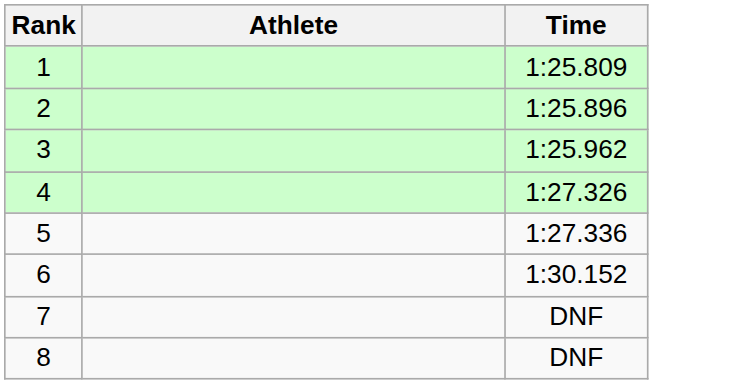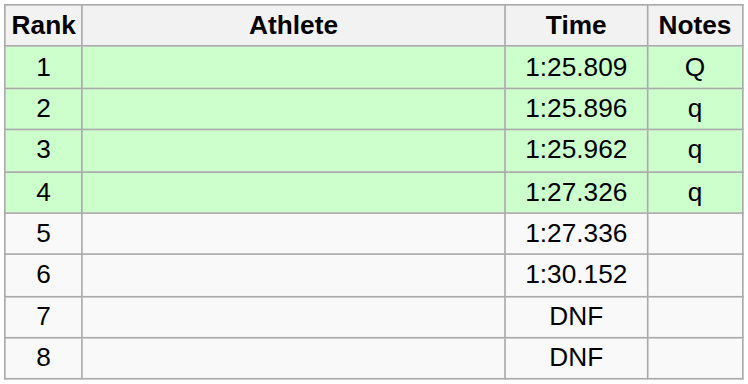+ column: Notes | Q | q | q | q
